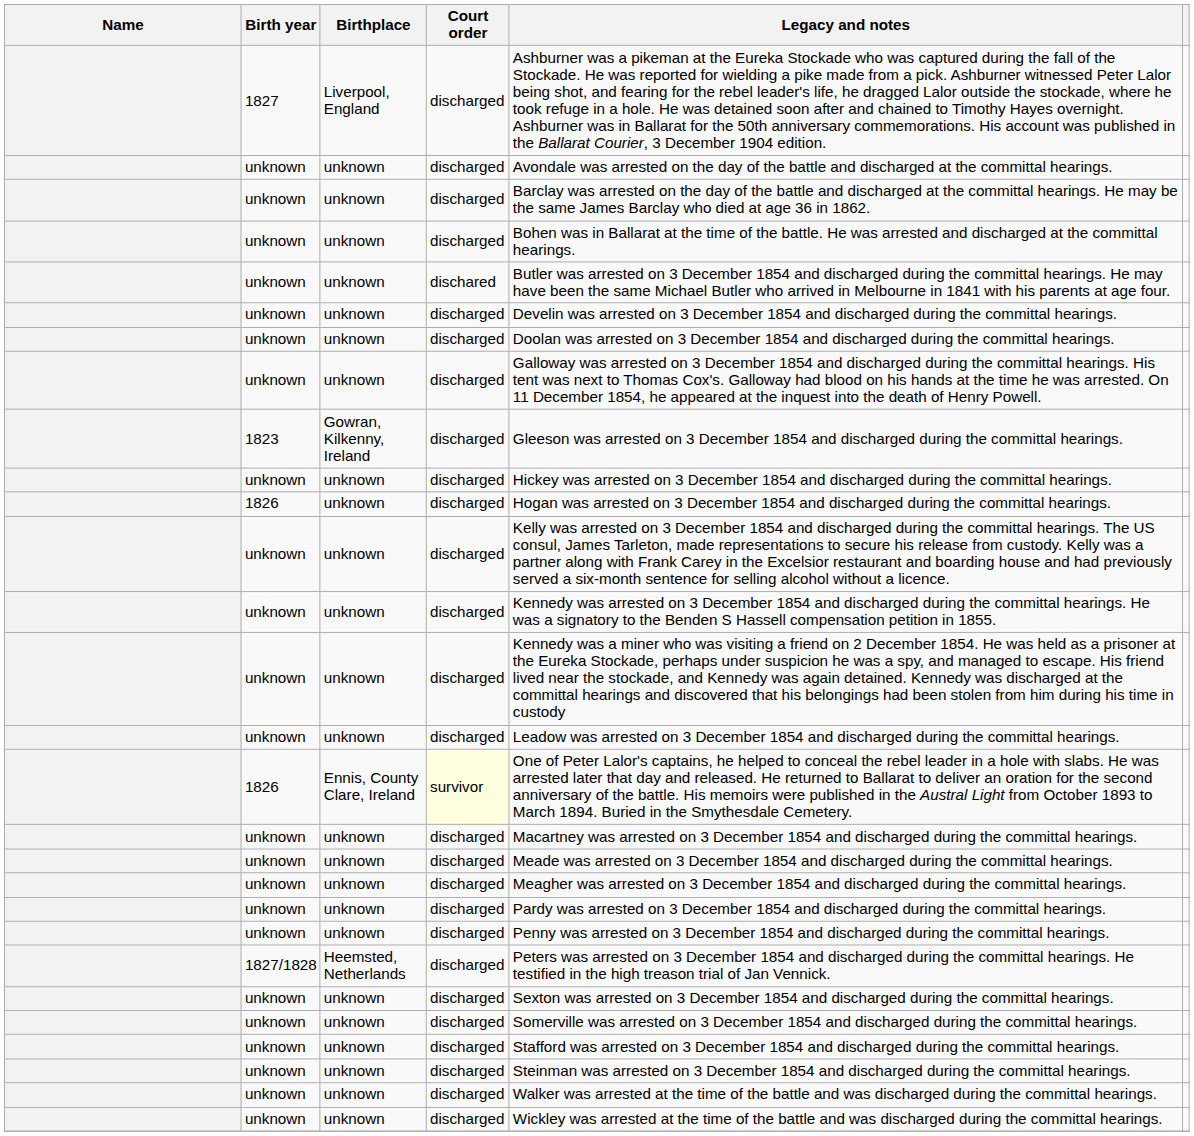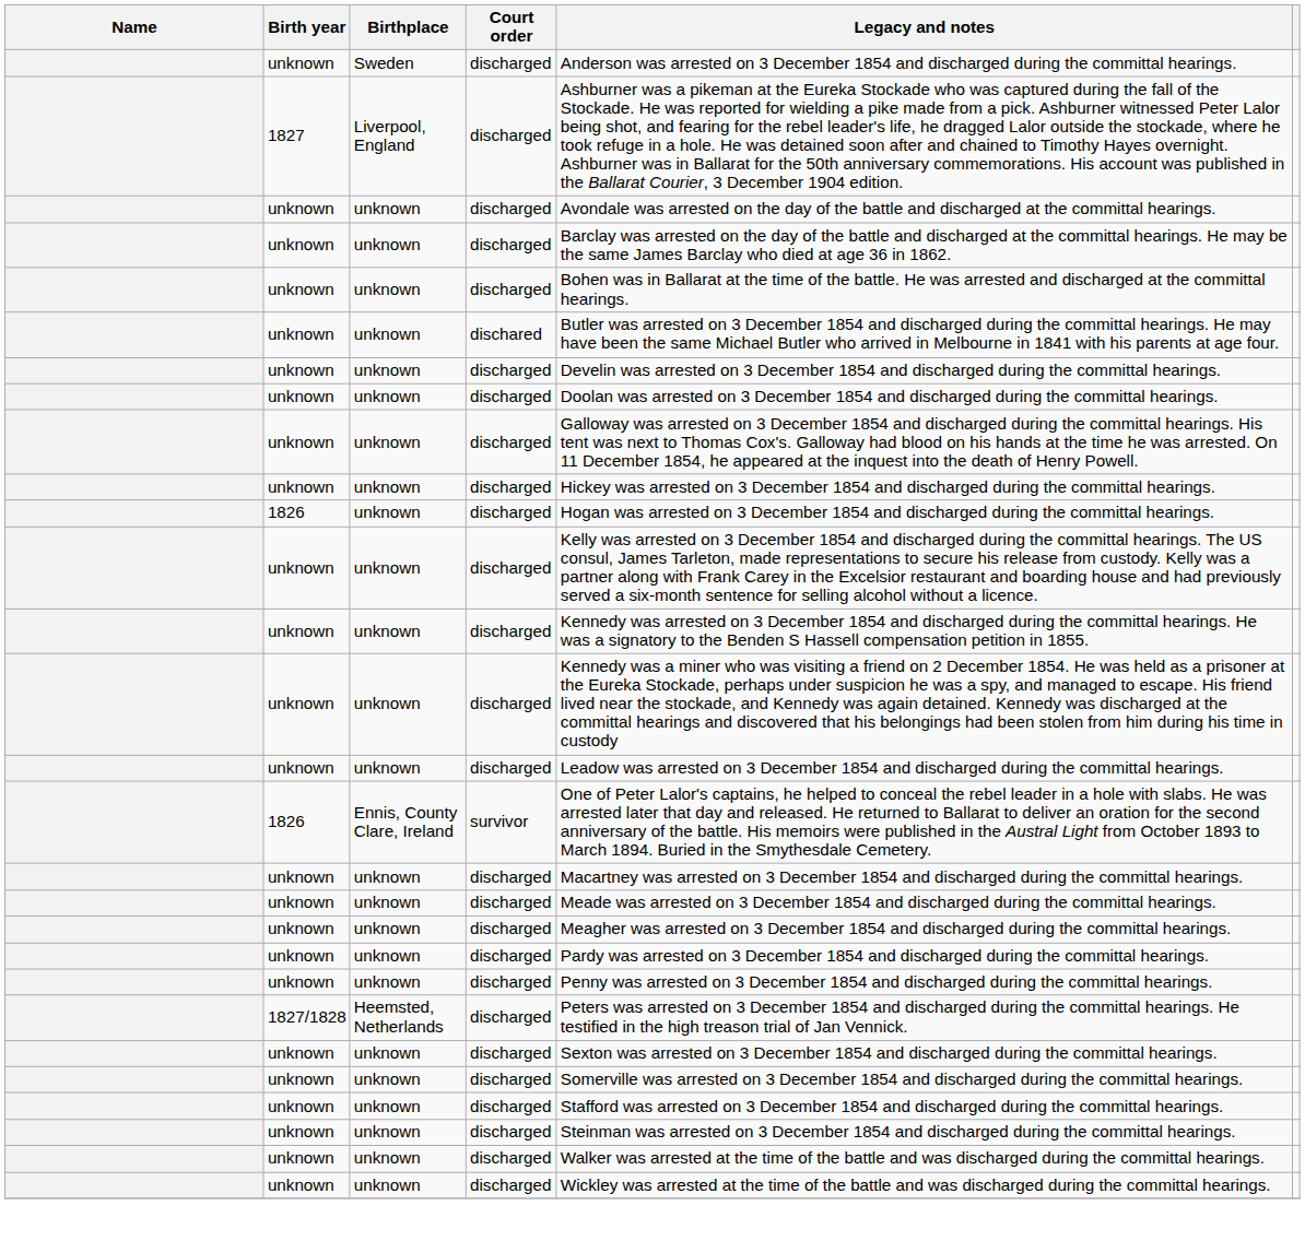+ row: unknown | Sweden | discharged | Anderson was arrested on 3 December 1854 and discharged during the committal hearings.
- row: 1823 | Gowran, Kilkenny, Ireland | discharged | Gleeson was arrested on 3 December 1854 and discharged during the committal hearings.
Ennis, County Clare, Ireland | Court order: lightyellow background -> no background
